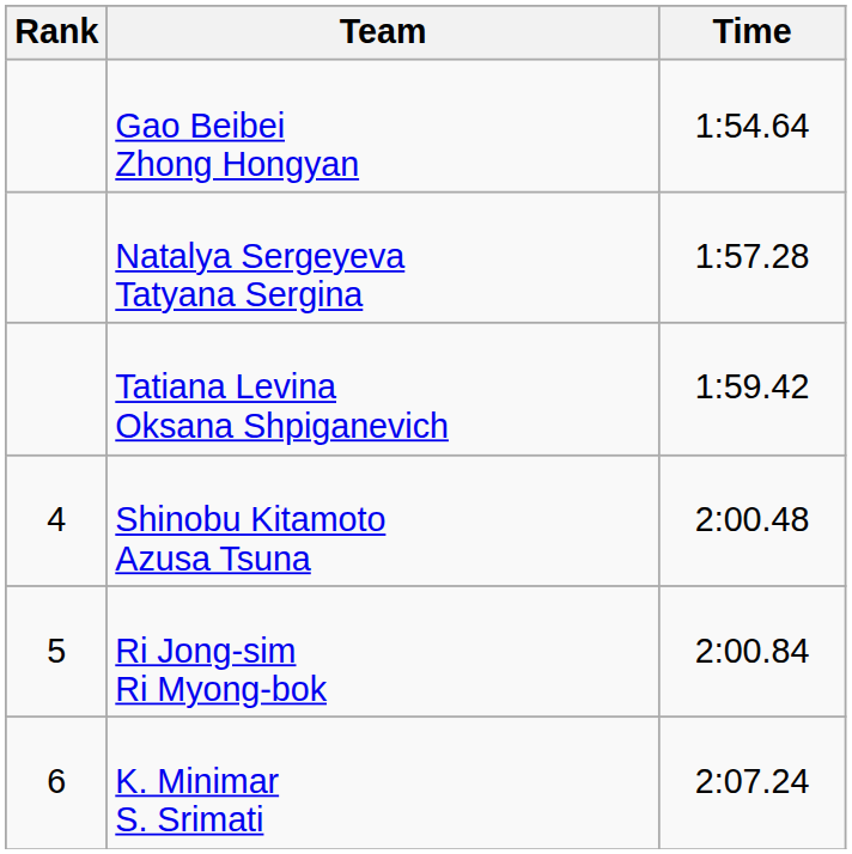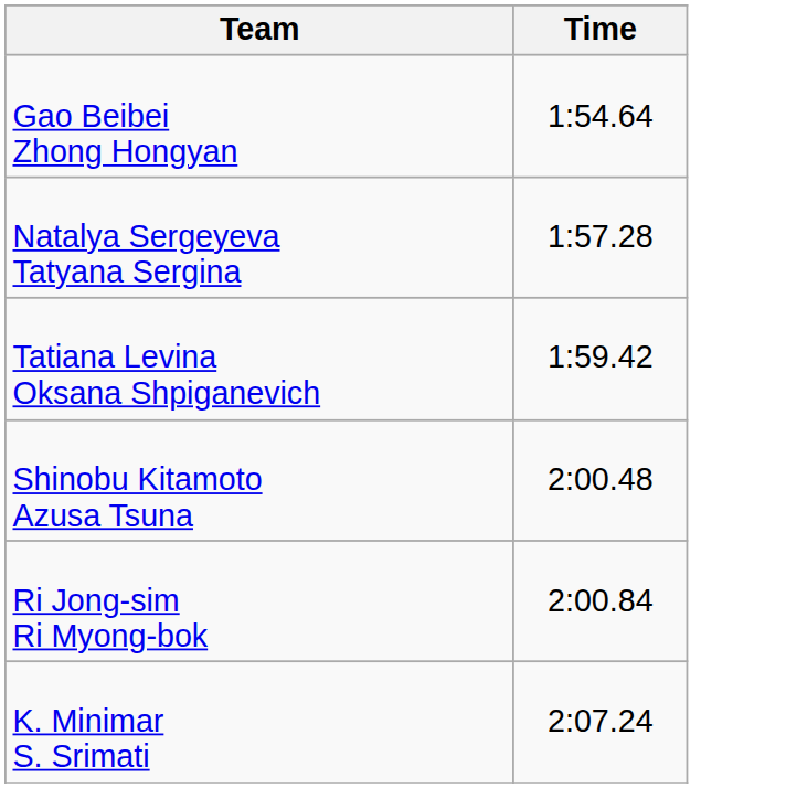- column: Rank | 4 | 5 | 6
